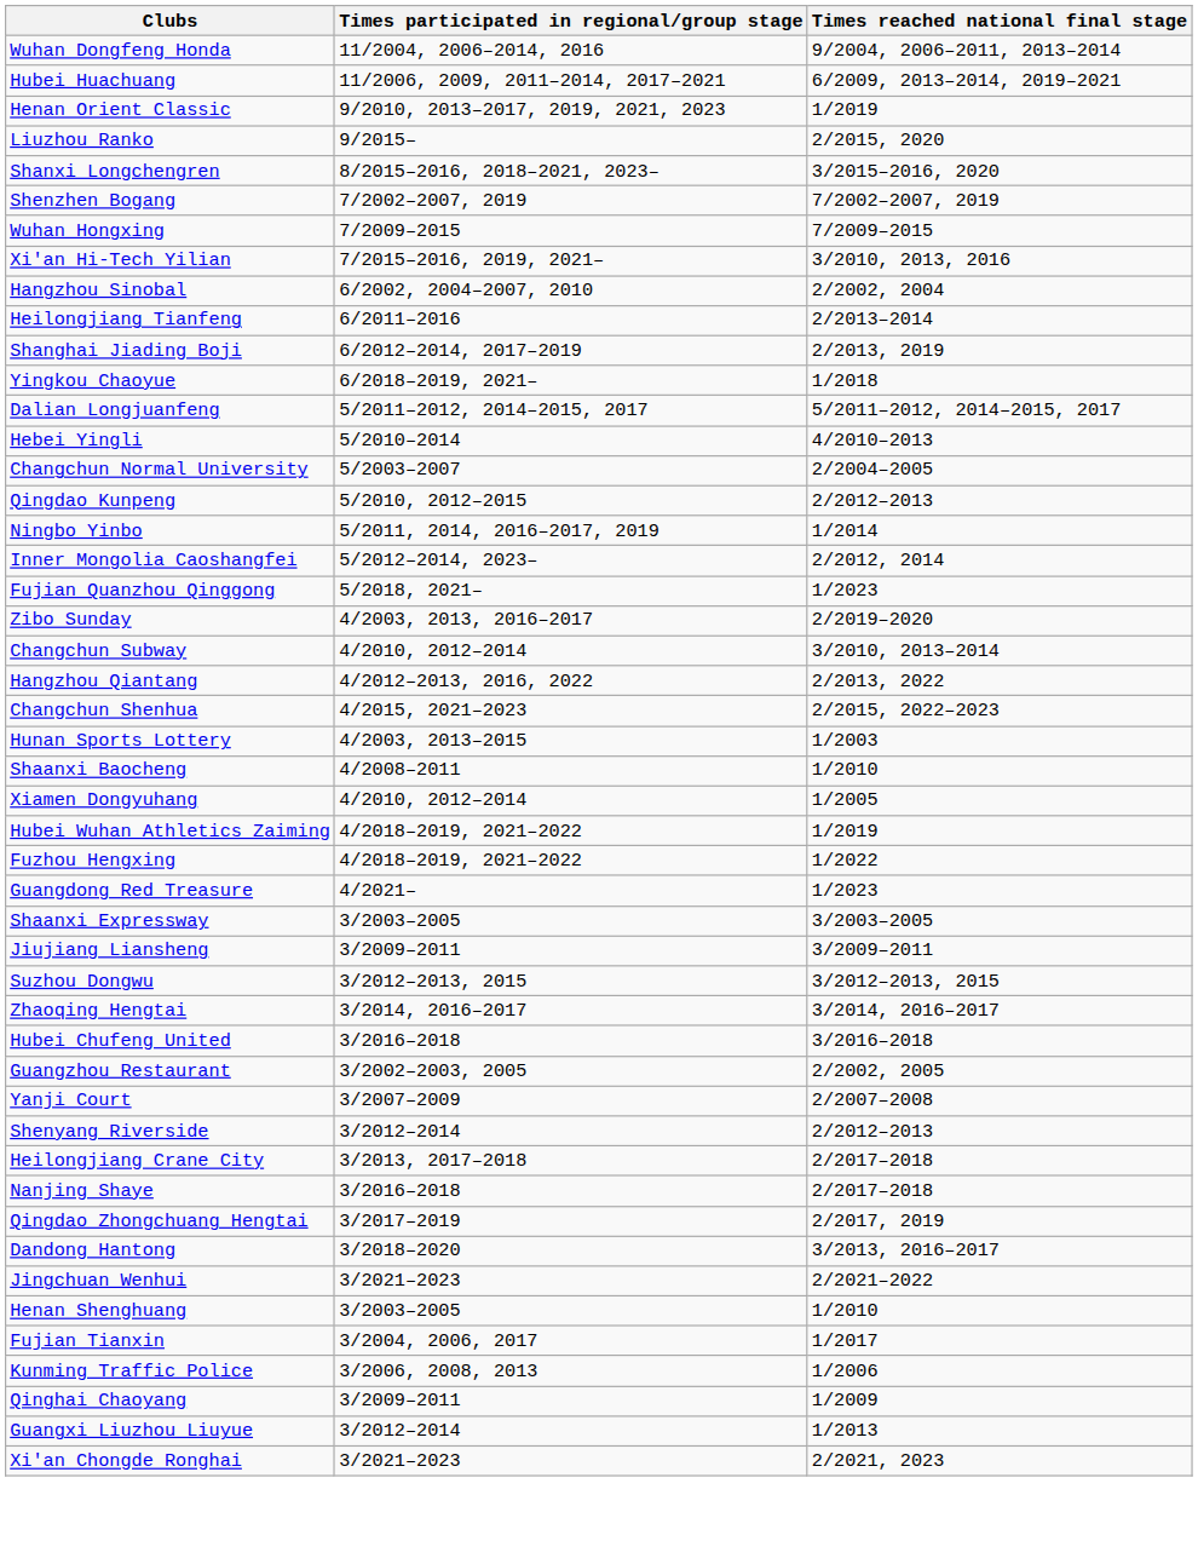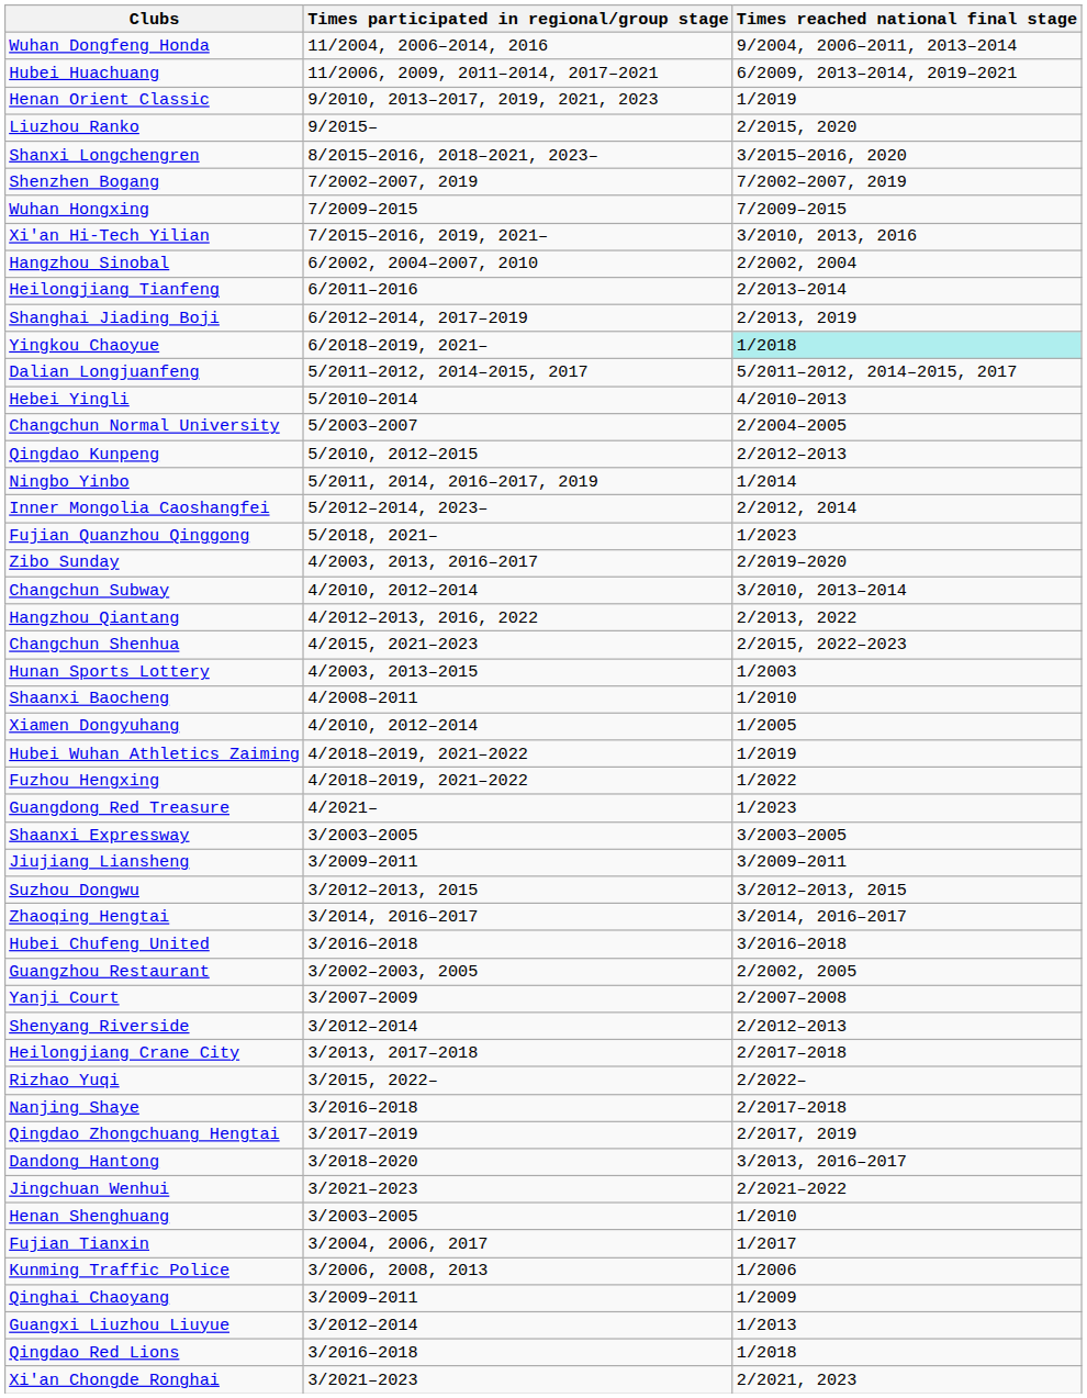Yingkou Chaoyue | Times reached national final stage: no background -> paleturquoise background
+ row: Rizhao Yuqi | 3/2015, 2022– | 2/2022–
+ row: Qingdao Red Lions | 3/2016–2018 | 1/2018
